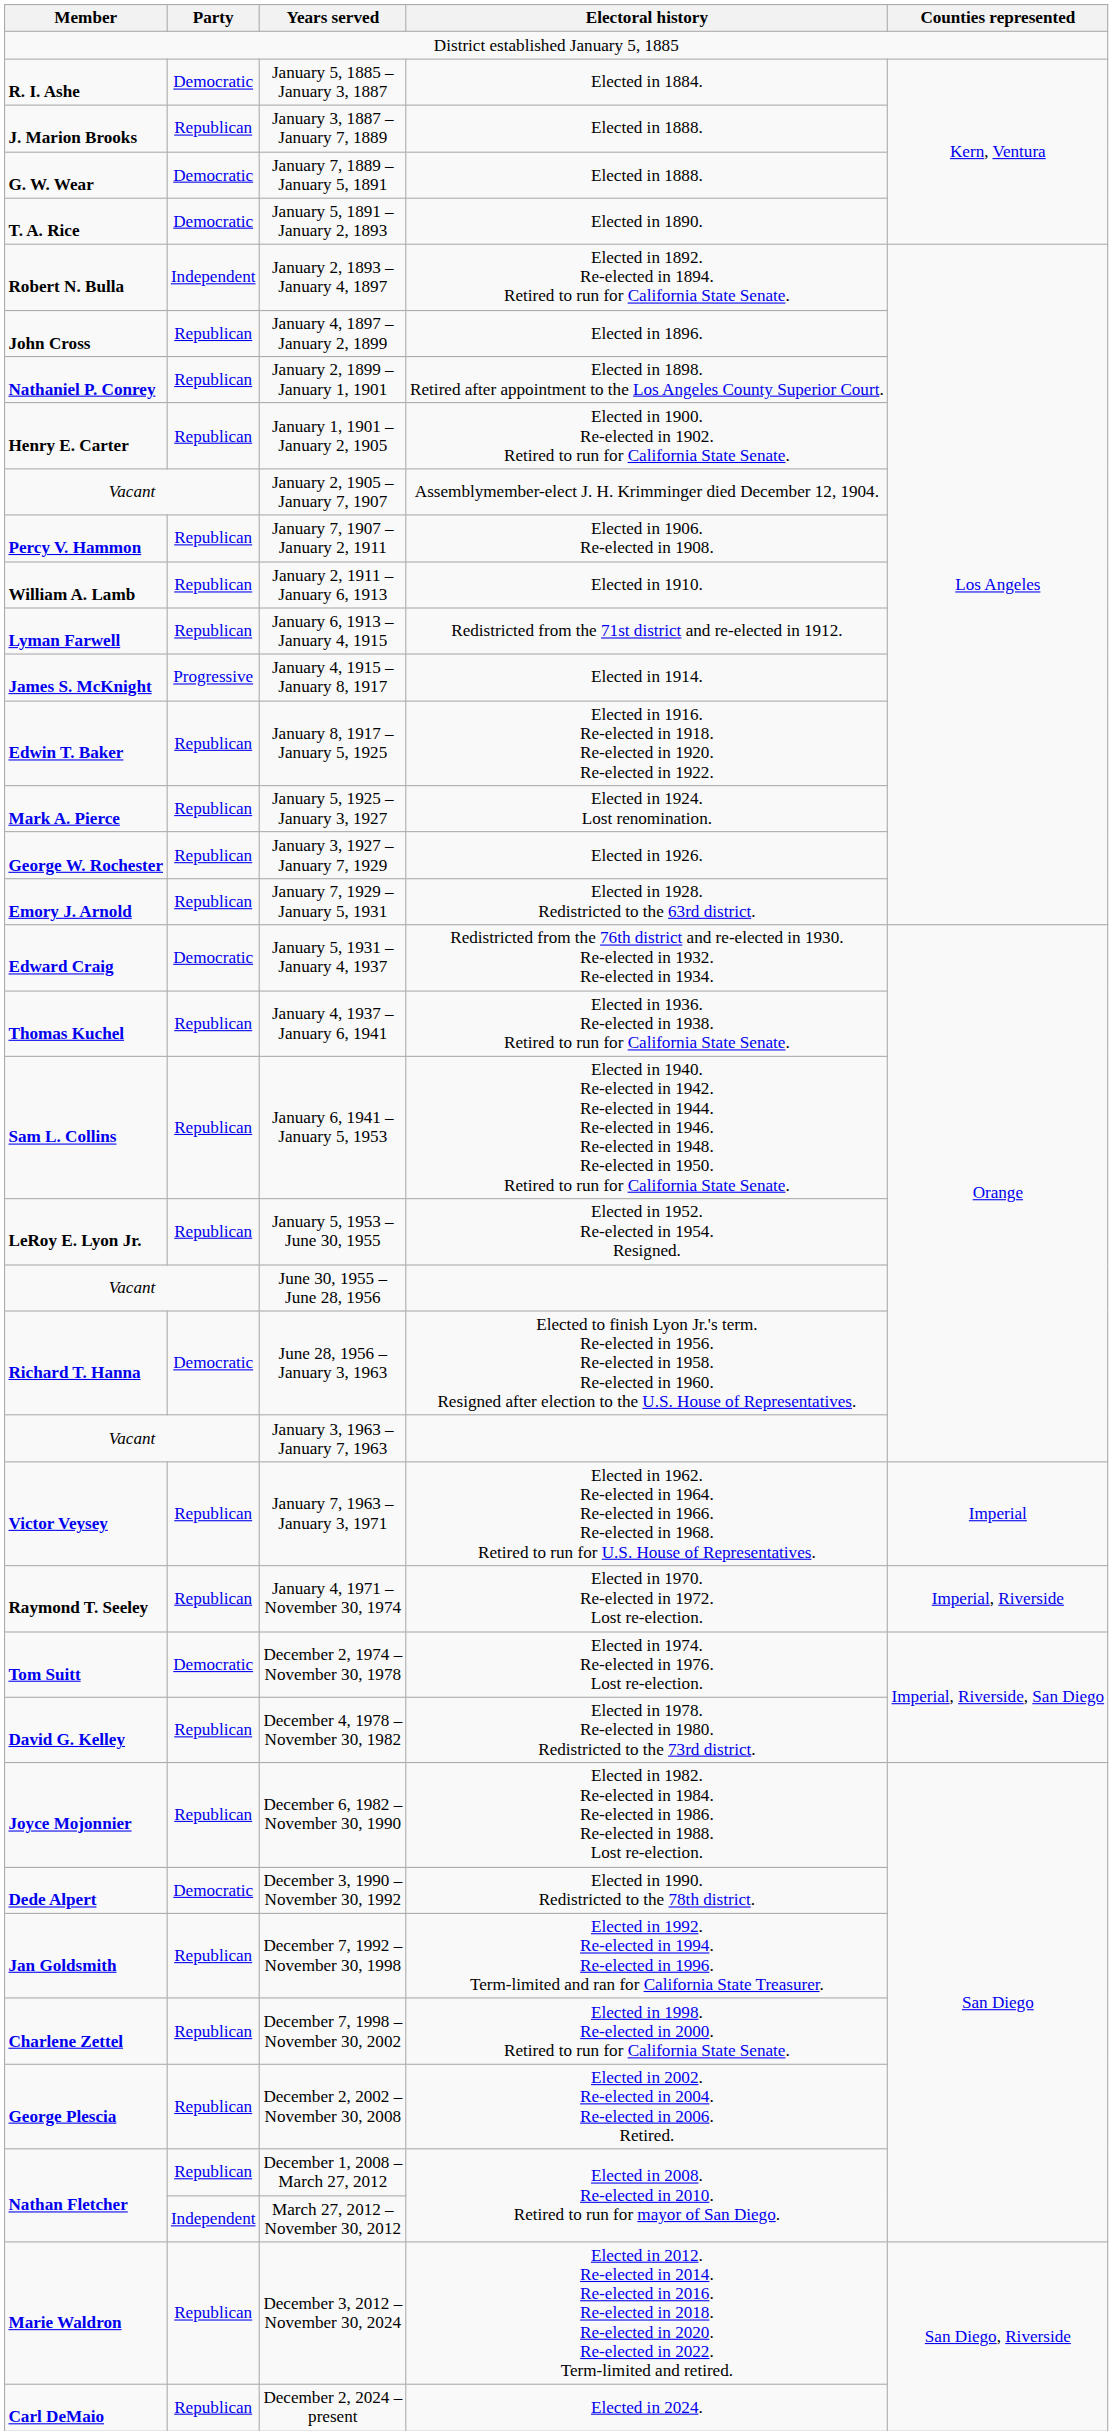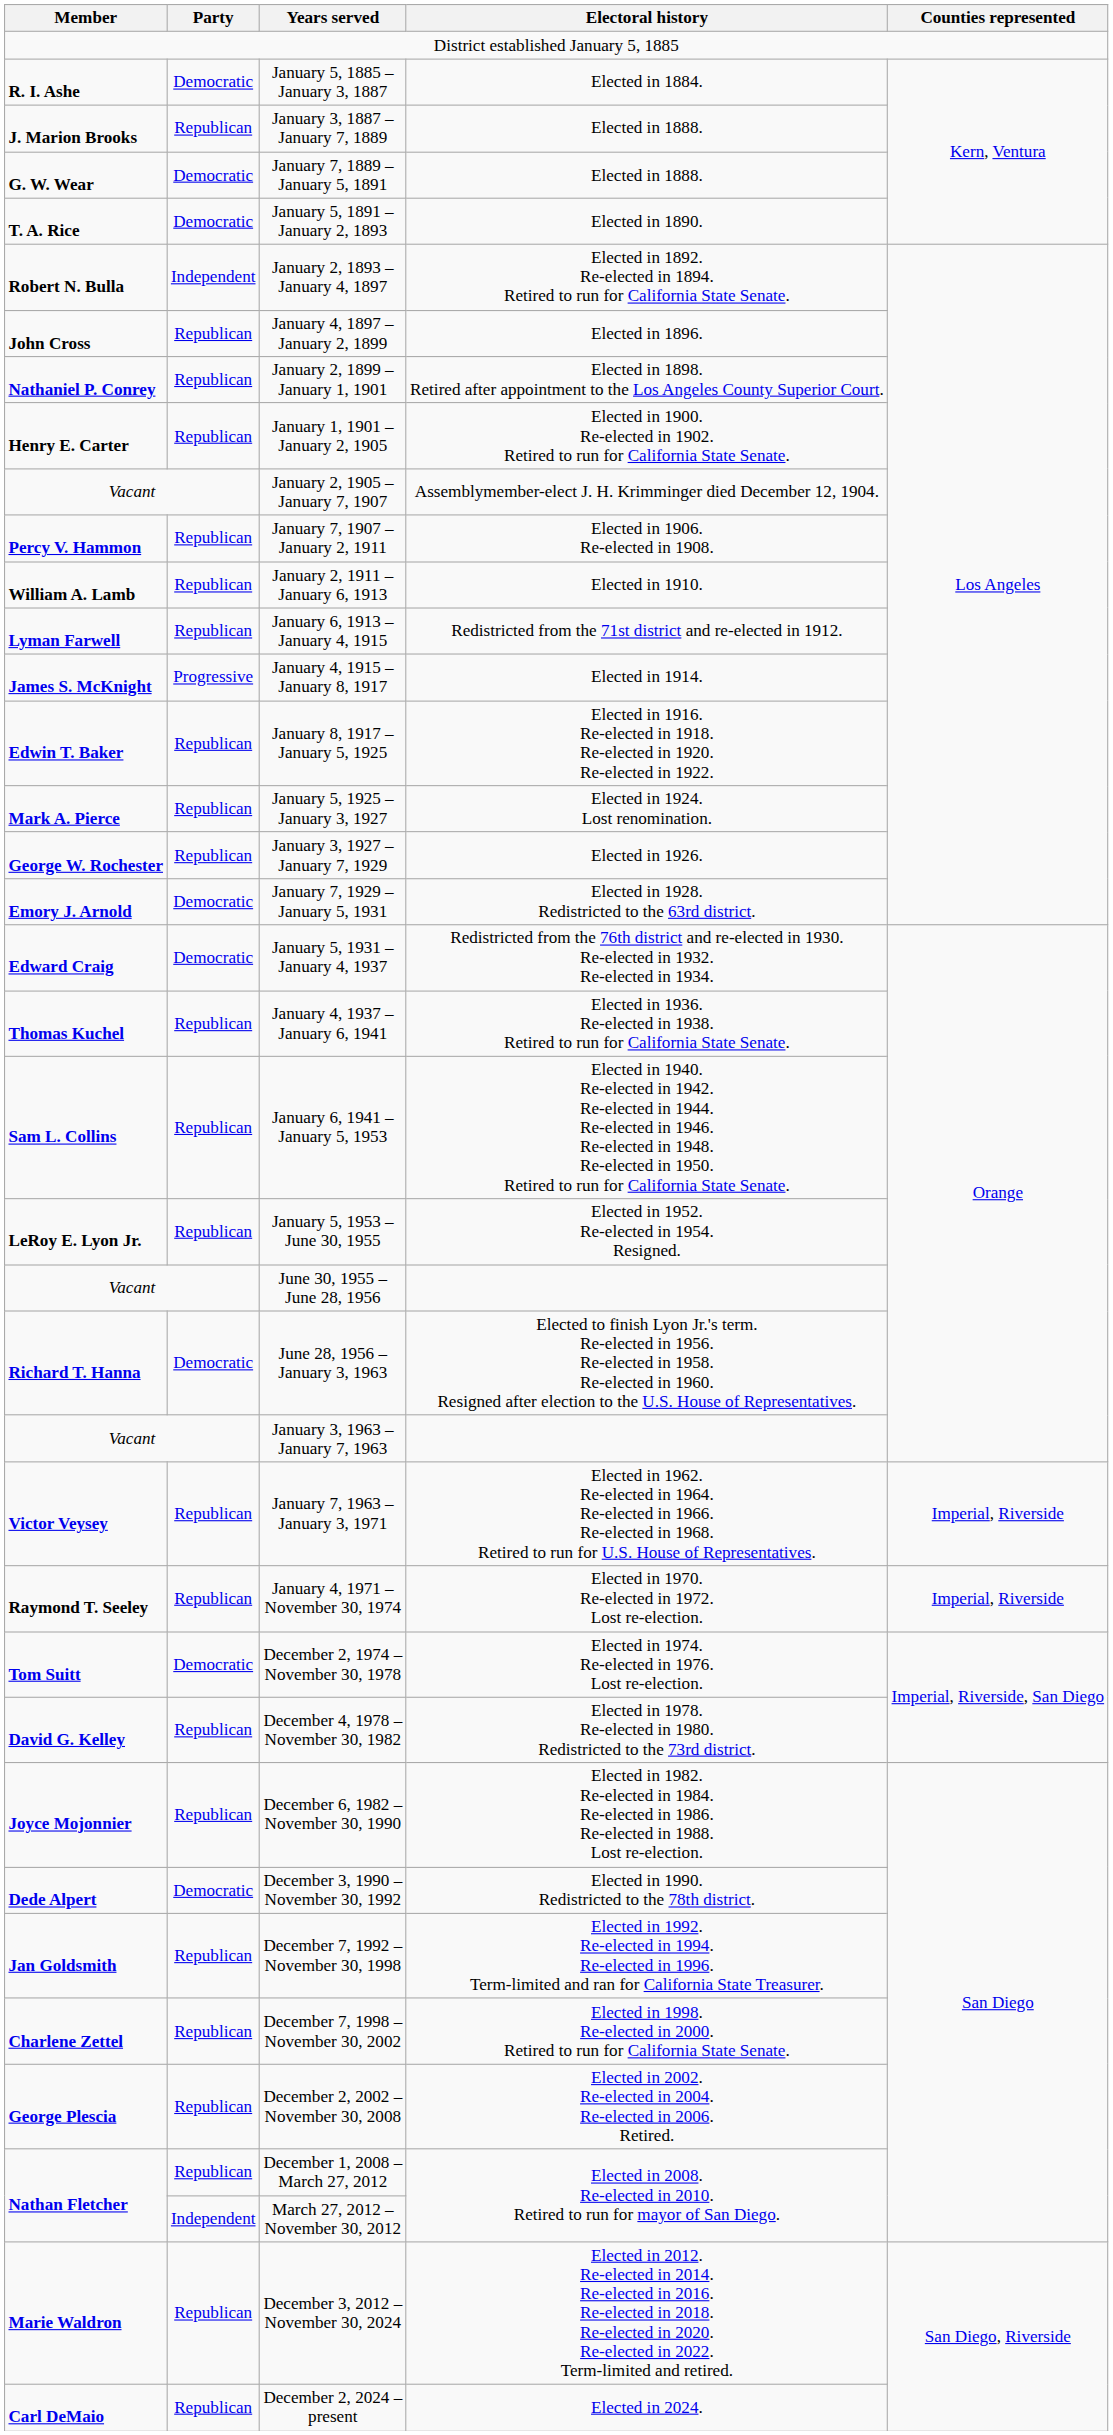January 7, 1929 – January 5, 1931 | Party: Republican -> Democratic
January 7, 1963 – January 3, 1971 | Counties represented: Imperial -> Imperial, Riverside
